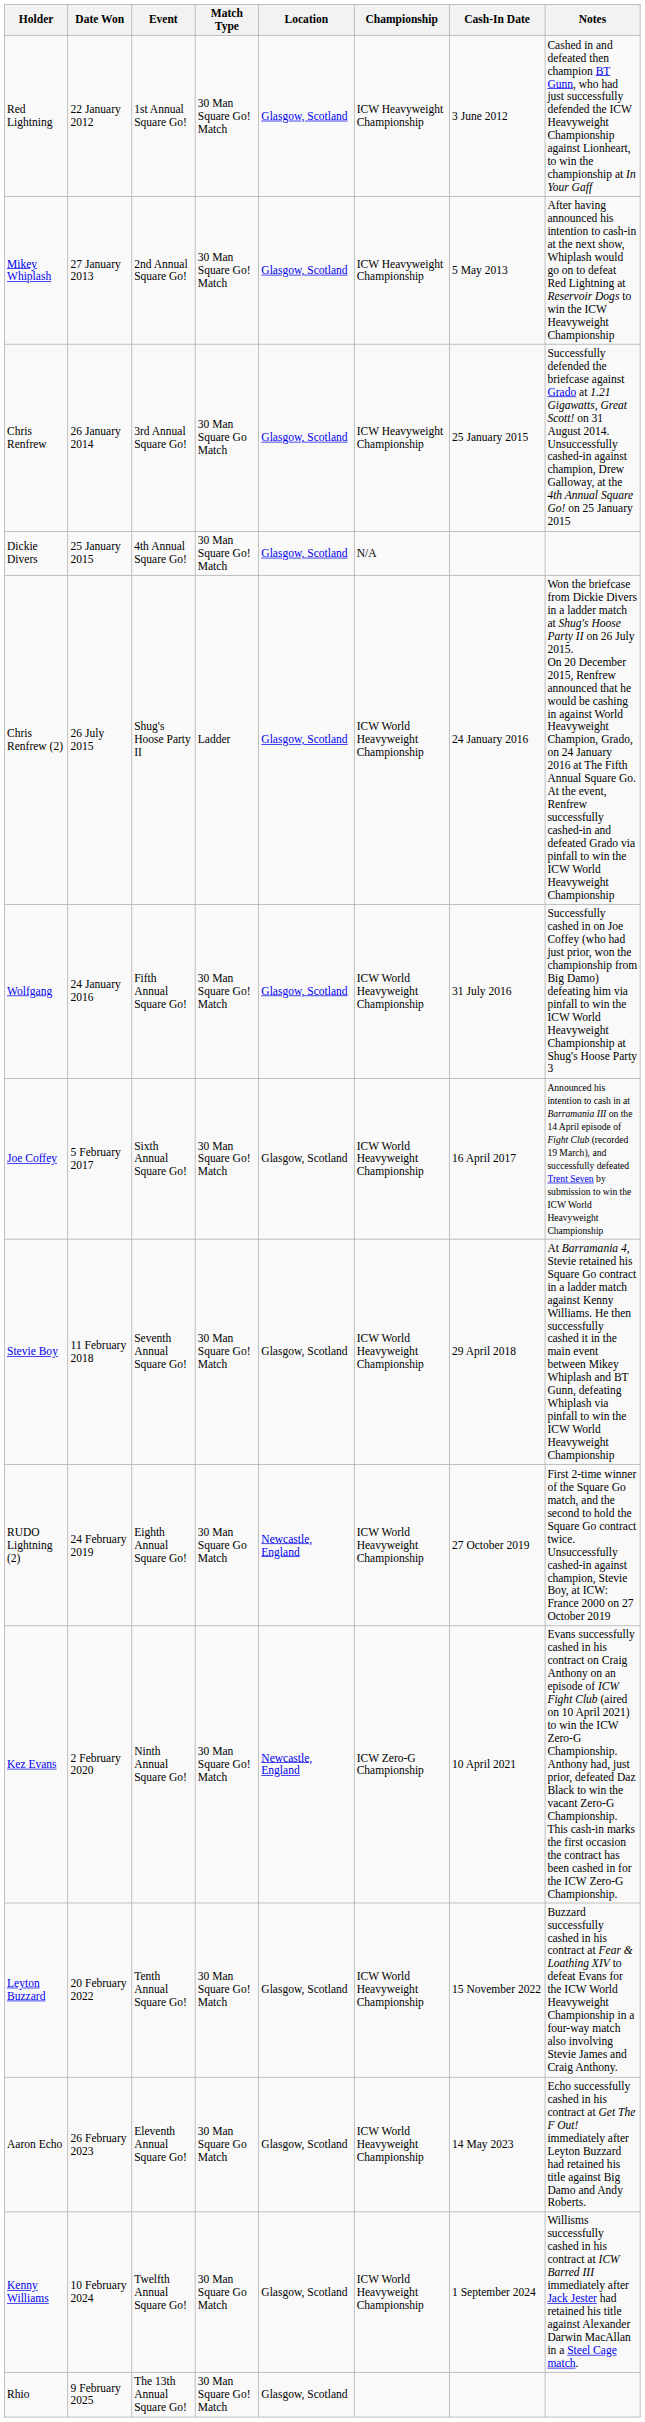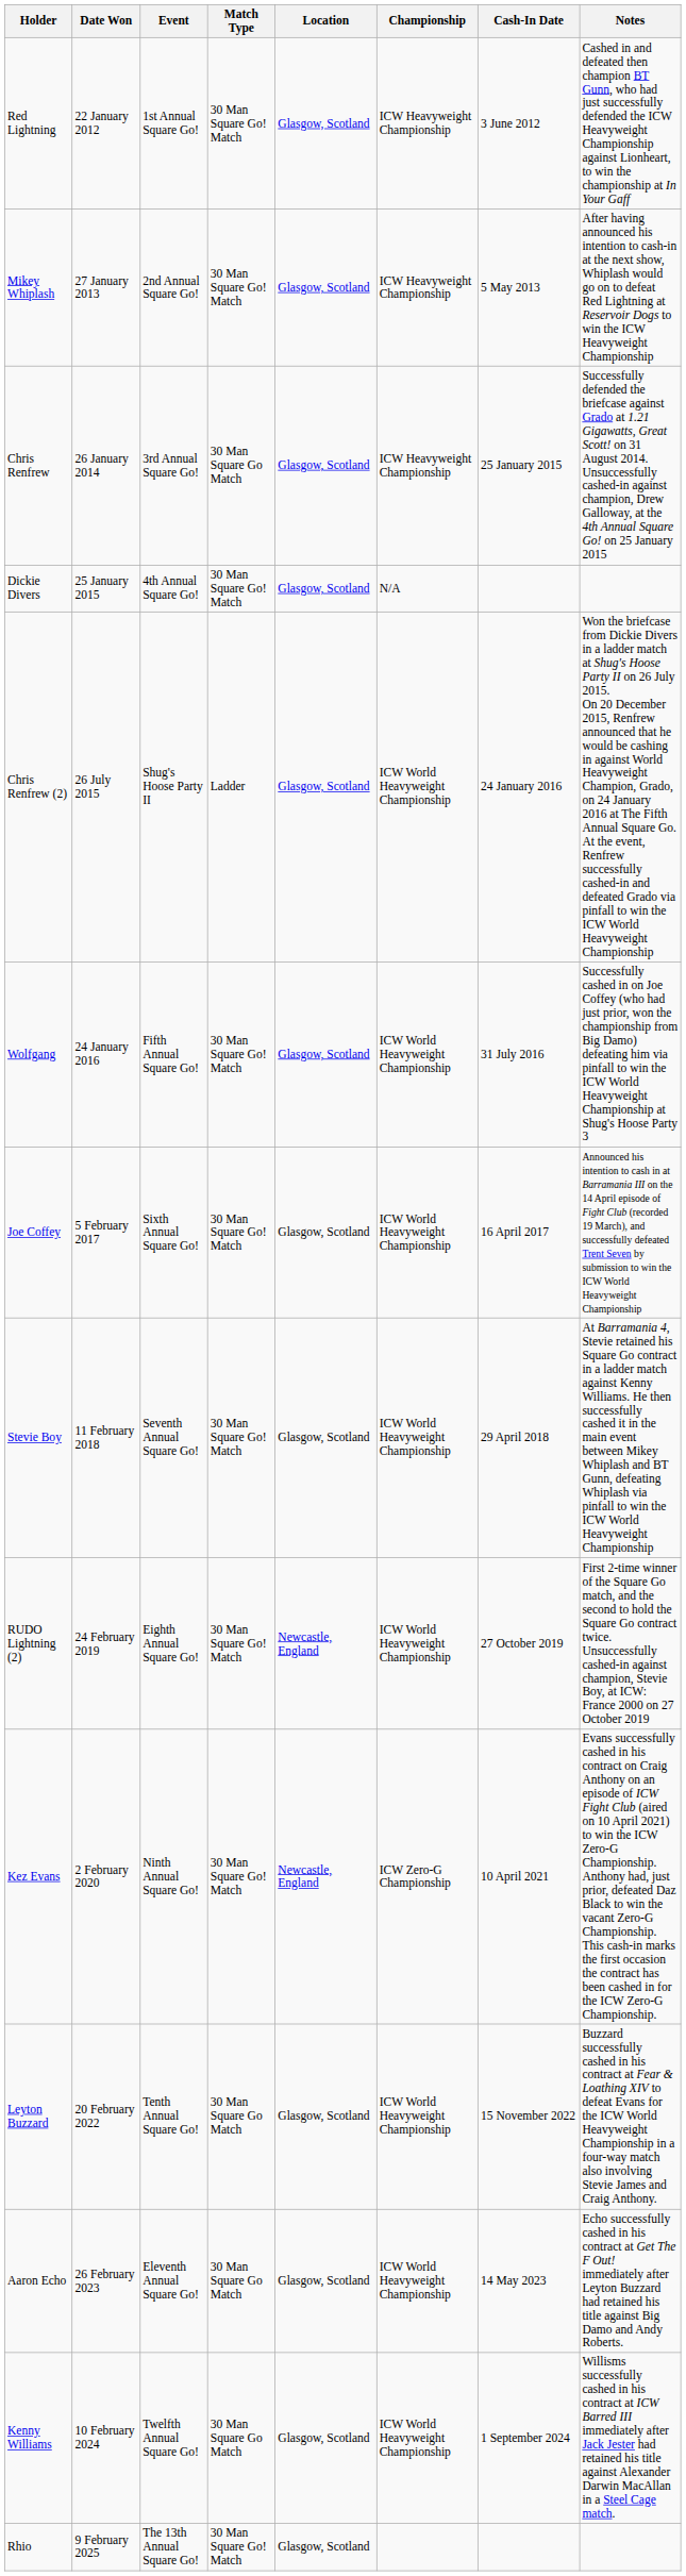RUDO Lightning (2) | Match Type: 30 Man Square Go Match -> 30 Man Square Go! Match
Leyton Buzzard | Match Type: 30 Man Square Go! Match -> 30 Man Square Go Match
